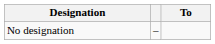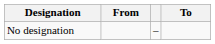+ column: From
